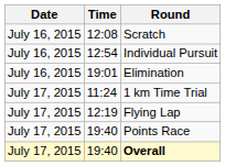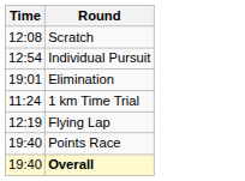- column: Date | July 16, 2015 | July 16, 2015 | July 16, 2015 | July 17, 2015 | July 17, 2015 | July 17, 2015 | July 17, 2015
